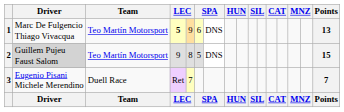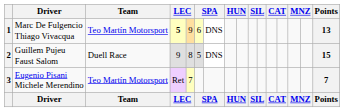2 | Driver: lightgrey background -> no background
2 | Team: Teo Martín Motorsport -> Duell Race
3 | Team: Duell Race -> Teo Martín Motorsport
